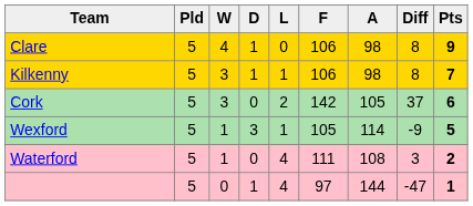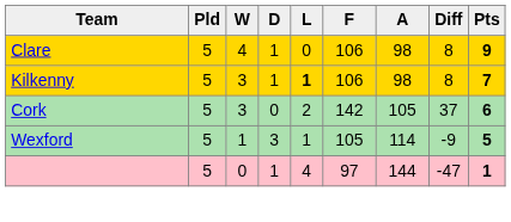Kilkenny | L: normal -> bold
- row: Waterford | 5 | 1 | 0 | 4 | 111 | 108 | 3 | 2
